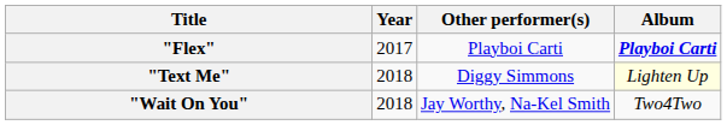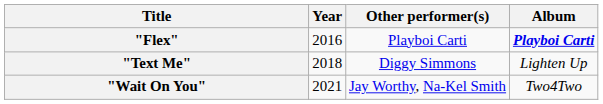"Flex" | Year: 2017 -> 2016
"Text Me" | Album: lightyellow background -> no background
"Wait On You" | Year: 2018 -> 2021
